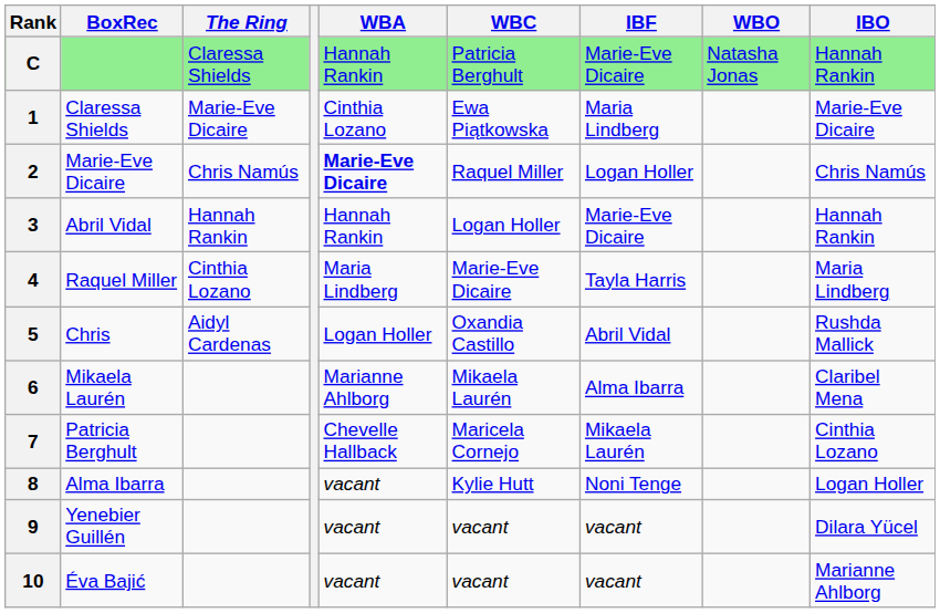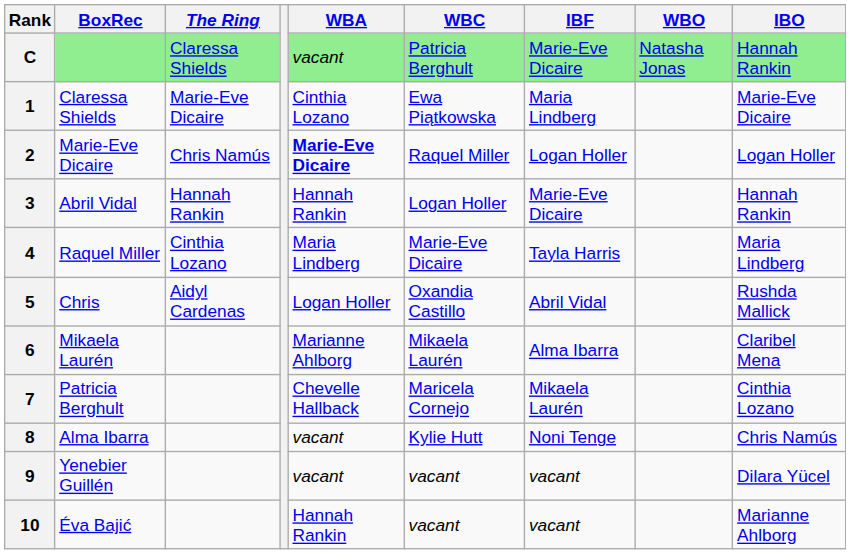C | WBA: Hannah Rankin -> vacant
2 | IBO: Chris Namús -> Logan Holler
8 | IBO: Logan Holler -> Chris Namús
10 | WBA: vacant -> Hannah Rankin
